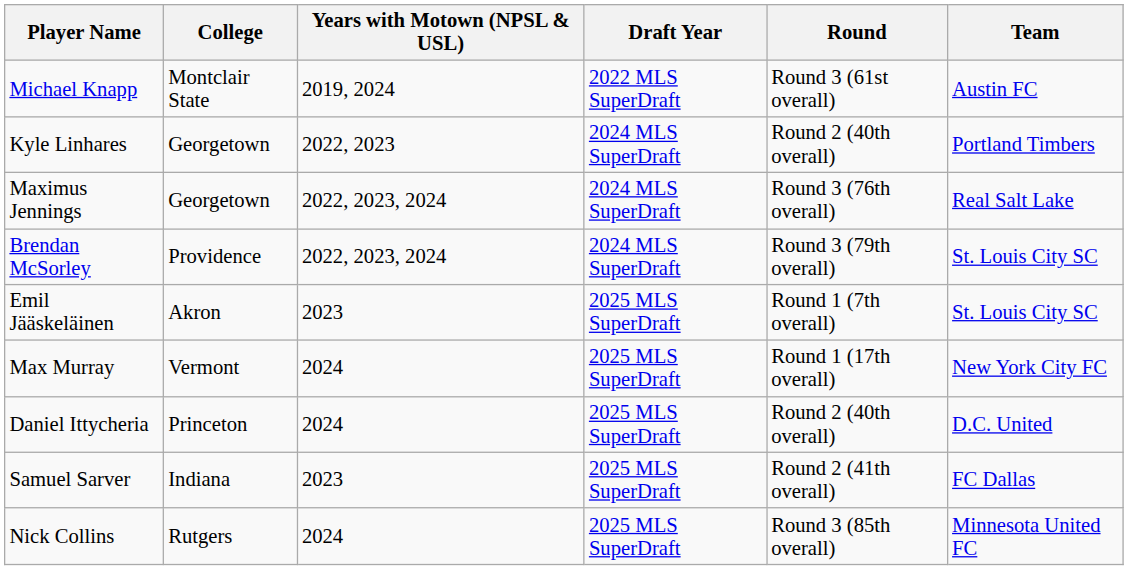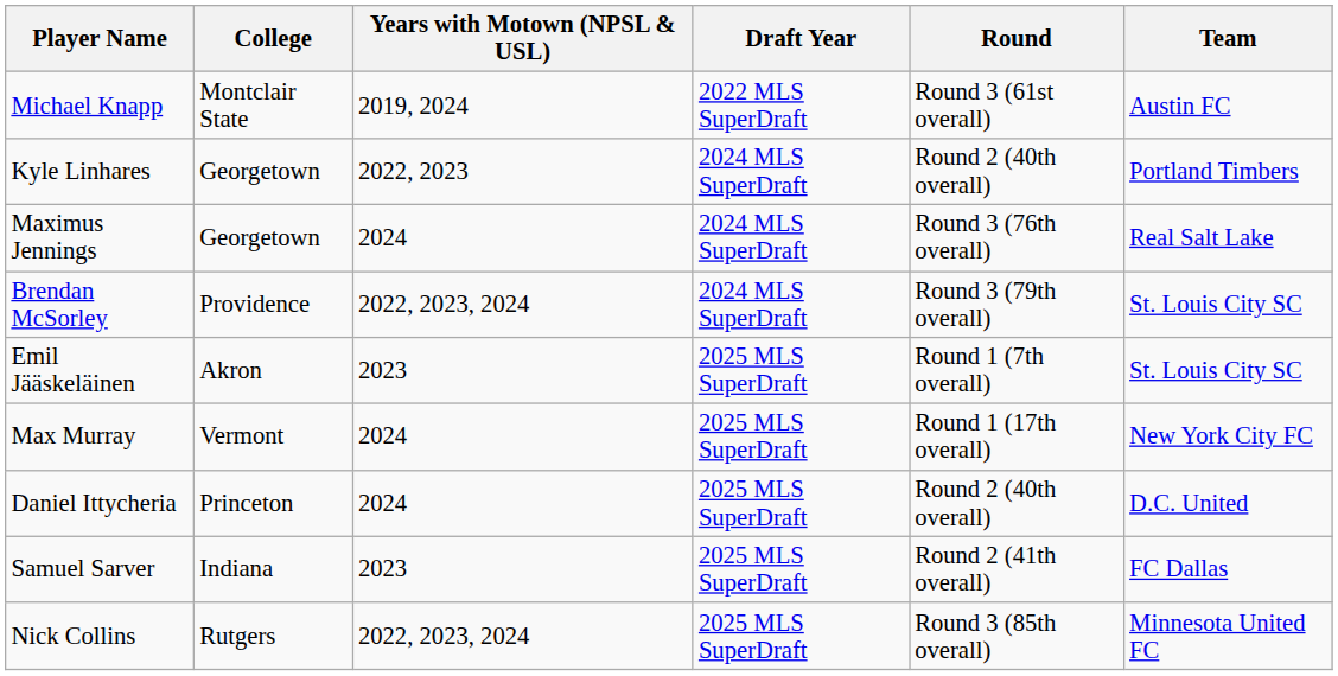Maximus Jennings | Years with Motown (NPSL & USL): 2022, 2023, 2024 -> 2024
Nick Collins | Years with Motown (NPSL & USL): 2024 -> 2022, 2023, 2024
